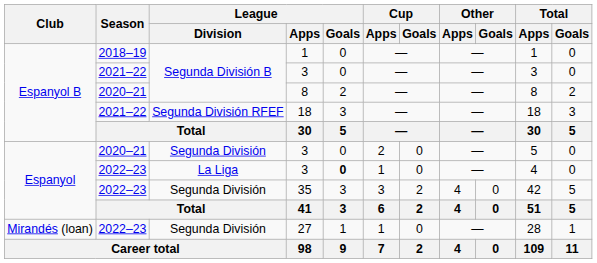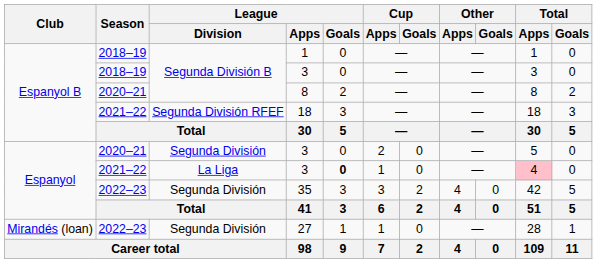Segunda División B / 3 | Season: 2021–22 -> 2018–19
La Liga / 3 | Season: 2022–23 -> 2021–22
La Liga / 3 | Total / Apps: no background -> pink background
